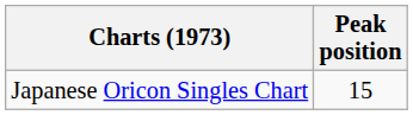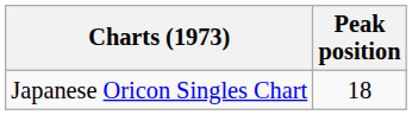Japanese Oricon Singles Chart | Peak position: 15 -> 18
